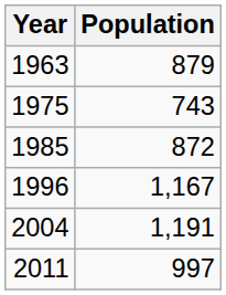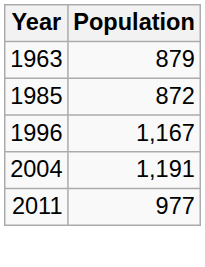- row: 1975 | 743
2011 | Population: 997 -> 977
